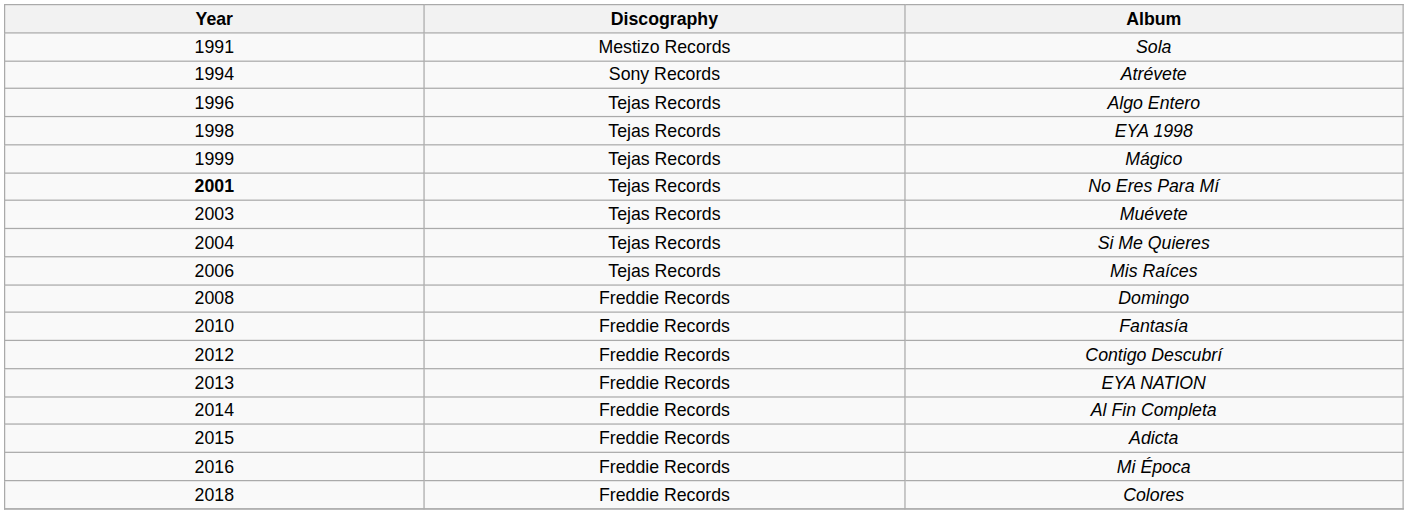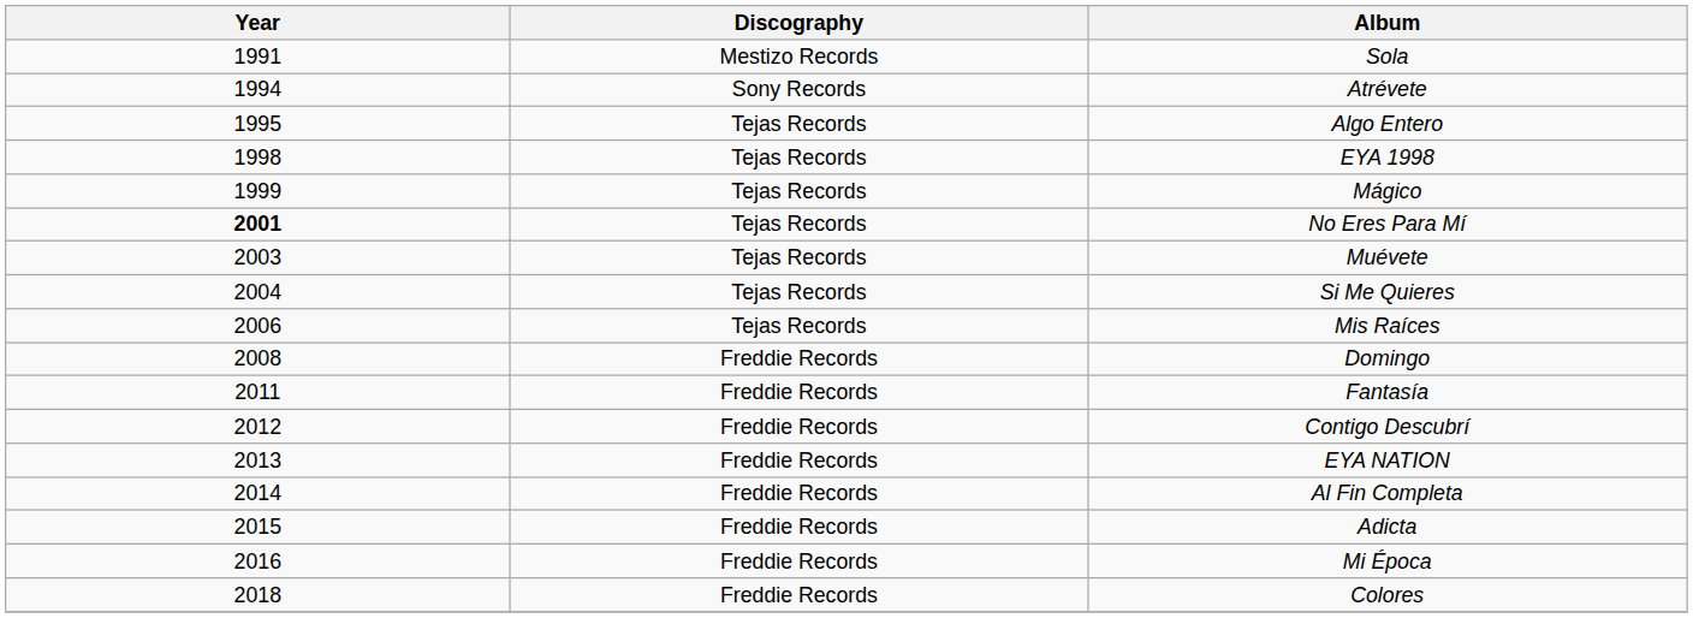Algo Entero | Year: 1996 -> 1995
Fantasía | Year: 2010 -> 2011
